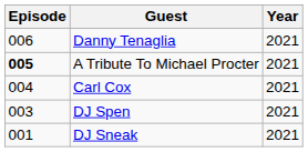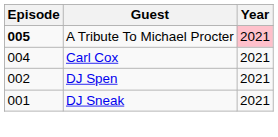- row: 006 | Danny Tenaglia | 2021
A Tribute To Michael Procter | Year: no background -> pink background
DJ Spen | Episode: 003 -> 002
